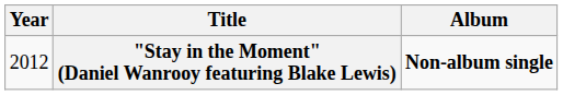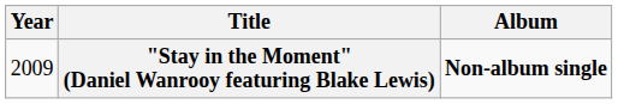"Stay in the Moment" (Daniel Wanrooy featuring Blake Lewis) | Year: 2012 -> 2009
